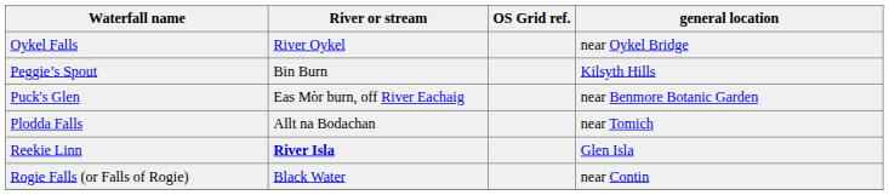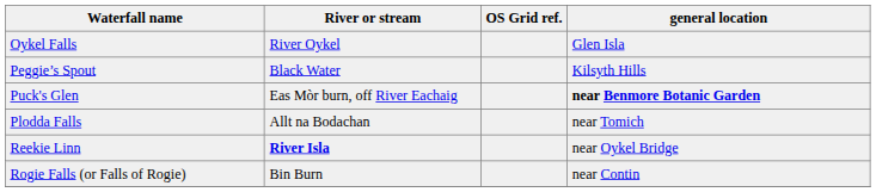Oykel Falls | general location: near Oykel Bridge -> Glen Isla
Peggie’s Spout | River or stream: Bin Burn -> Black Water
Puck's Glen | general location: normal -> bold
Reekie Linn | general location: Glen Isla -> near Oykel Bridge
Rogie Falls (or Falls of Rogie) | River or stream: Black Water -> Bin Burn
